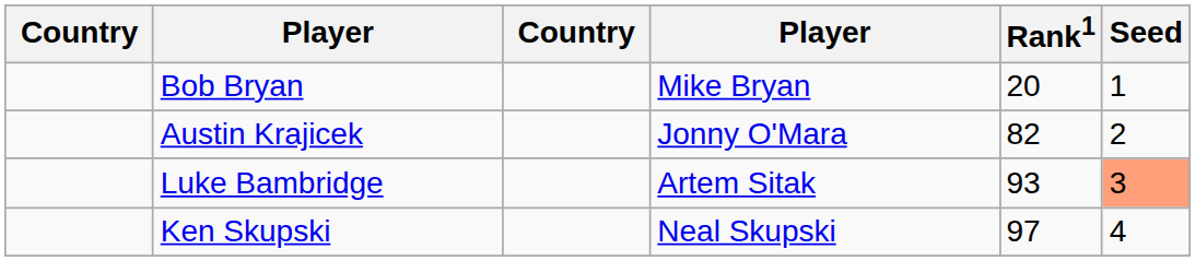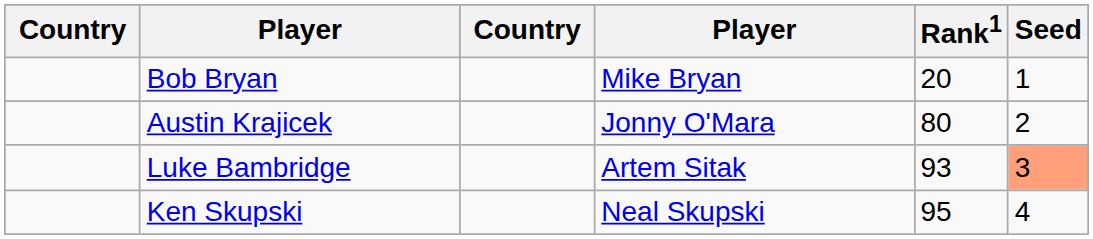Austin Krajicek | Rank1: 82 -> 80
Ken Skupski | Rank1: 97 -> 95
